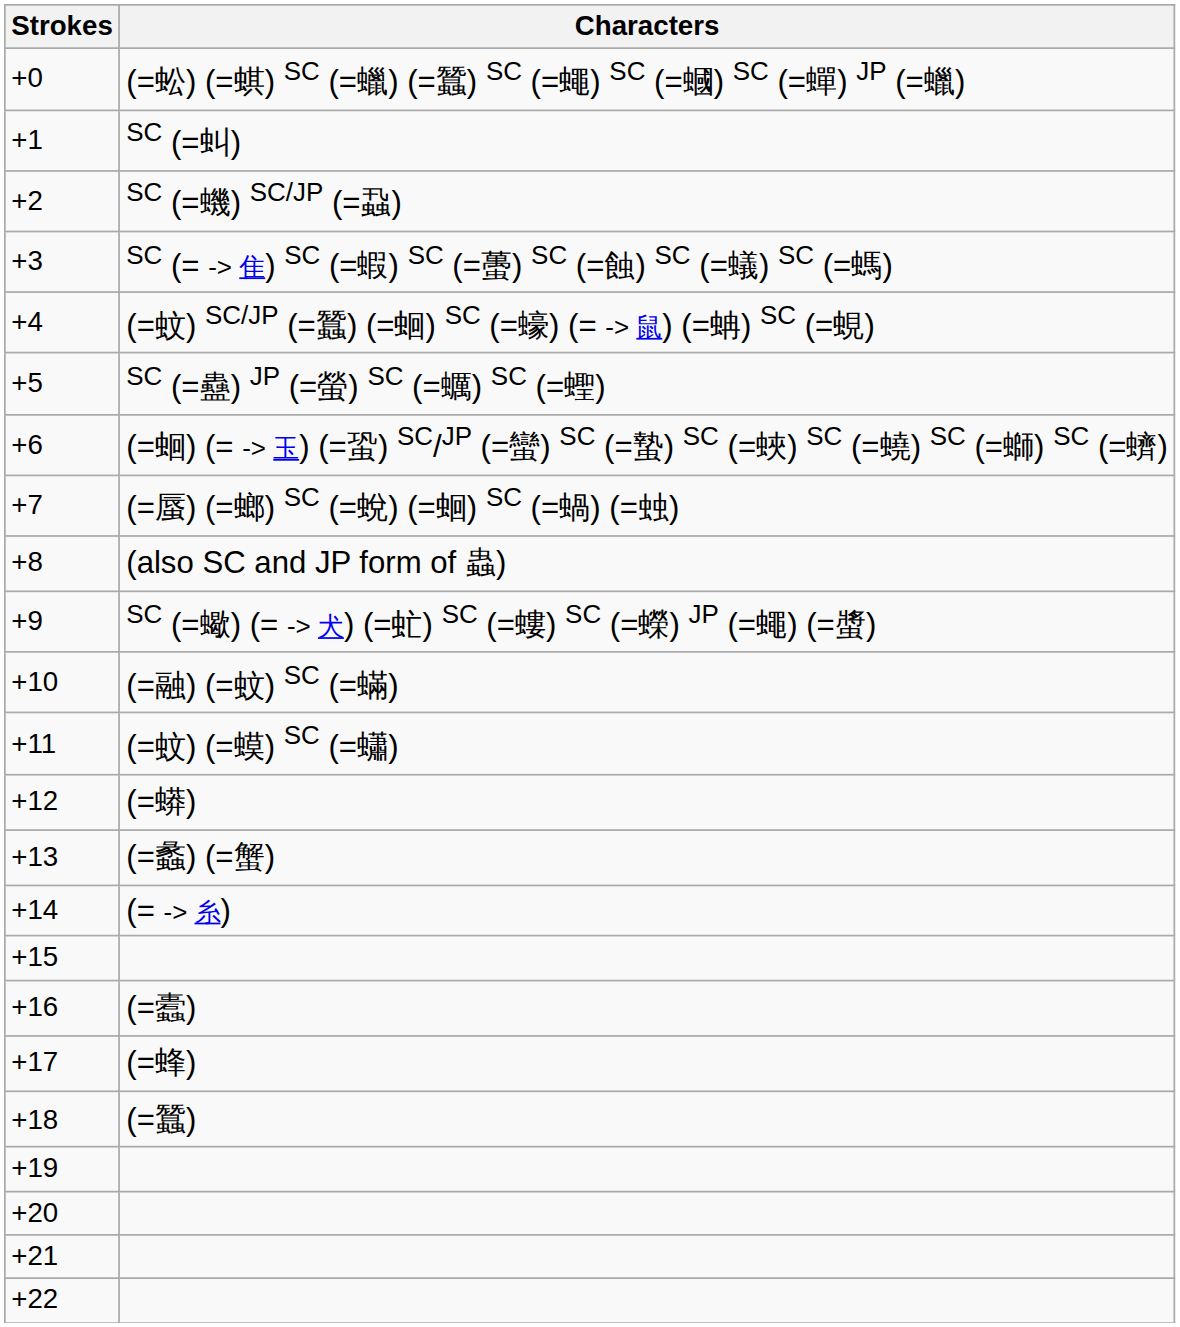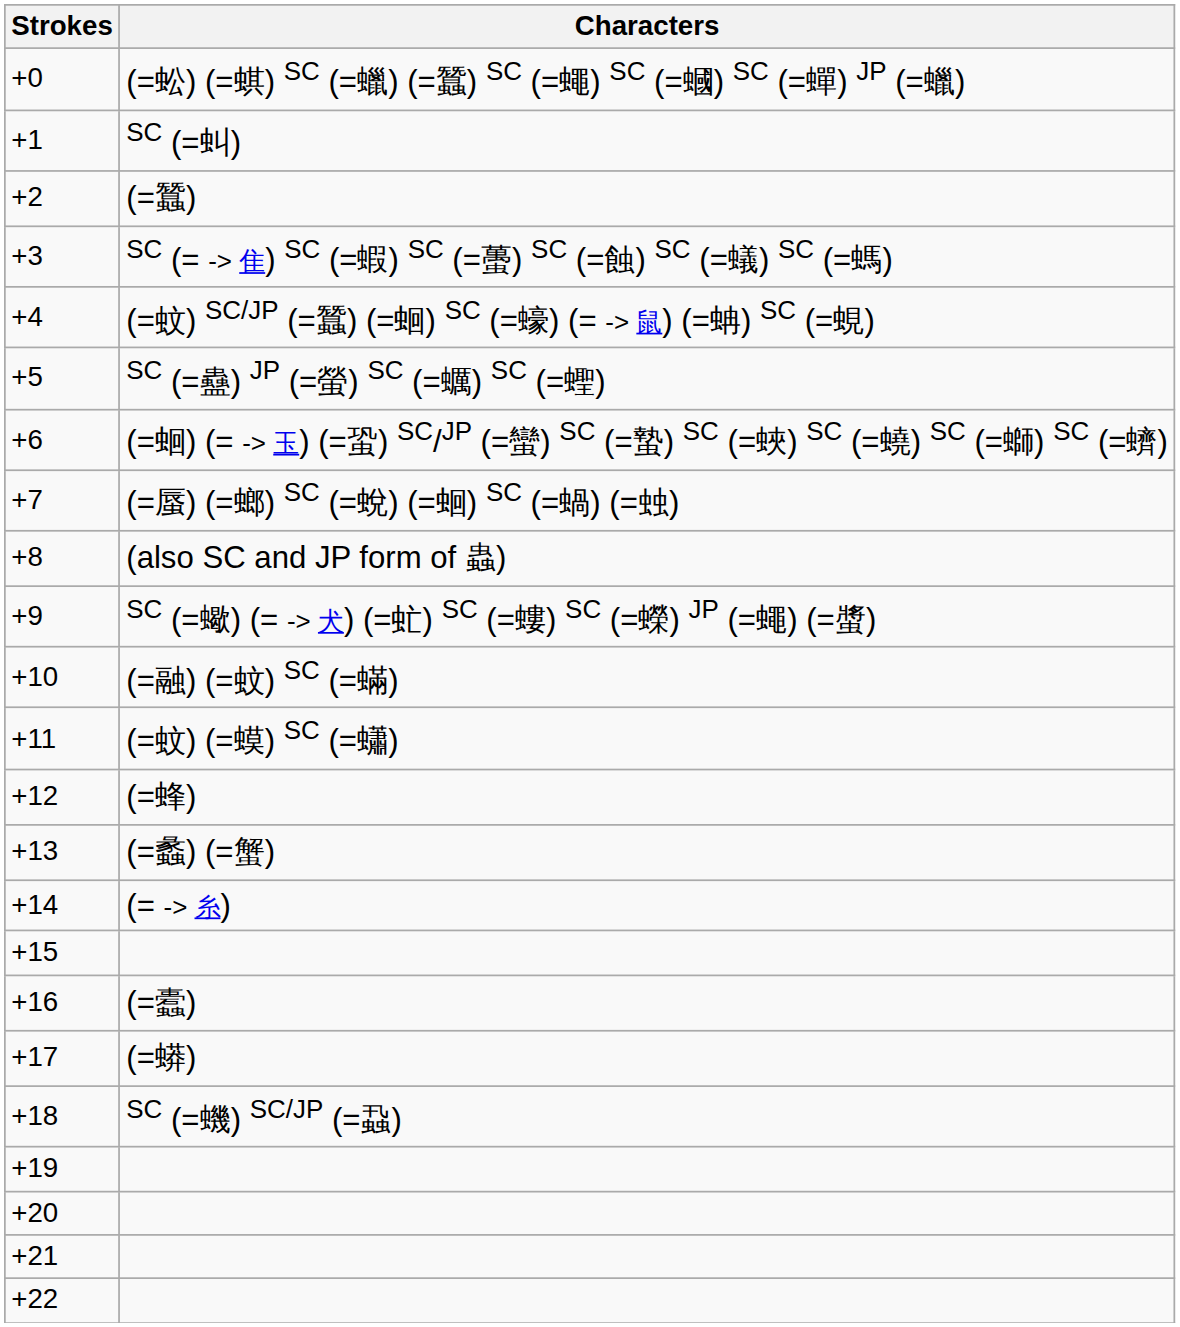+2 | Characters: SC (=蟣) SC/JP (=蝨) -> (=蠶)
+12 | Characters: (=蟒) -> (=蜂)
+17 | Characters: (=蜂) -> (=蟒)
+18 | Characters: (=蠶) -> SC (=蟣) SC/JP (=蝨)
